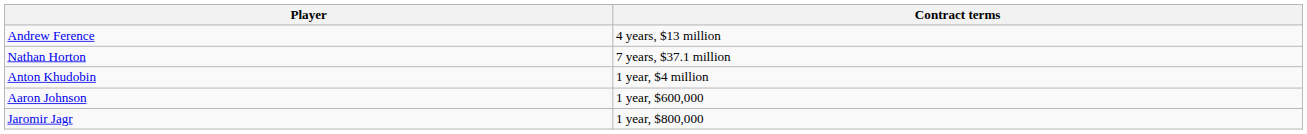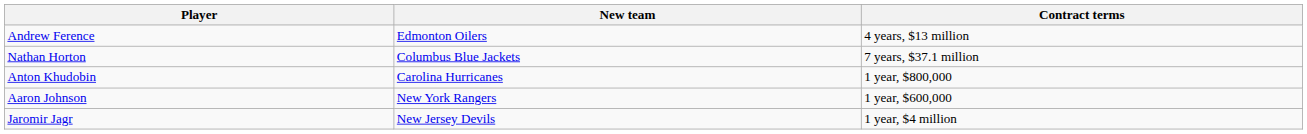+ column: New team | Edmonton Oilers | Columbus Blue Jackets | Carolina Hurricanes | New York Rangers | New Jersey Devils
Anton Khudobin | Contract terms: 1 year, $4 million -> 1 year, $800,000
Jaromir Jagr | Contract terms: 1 year, $800,000 -> 1 year, $4 million
